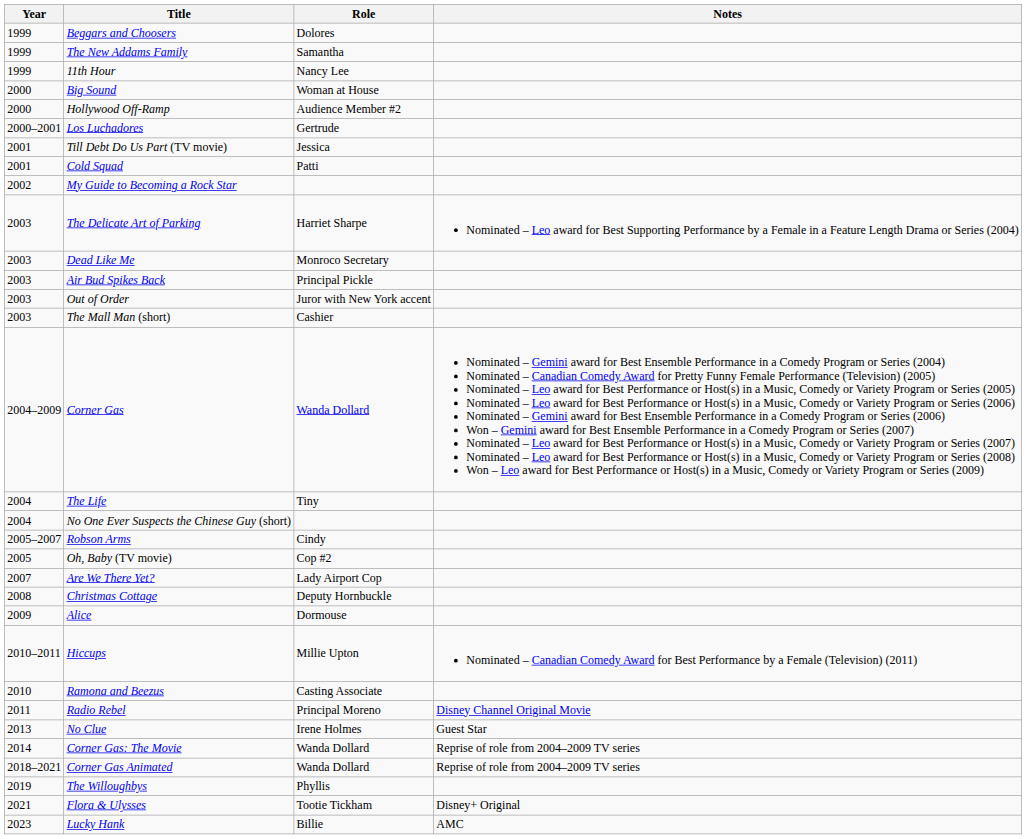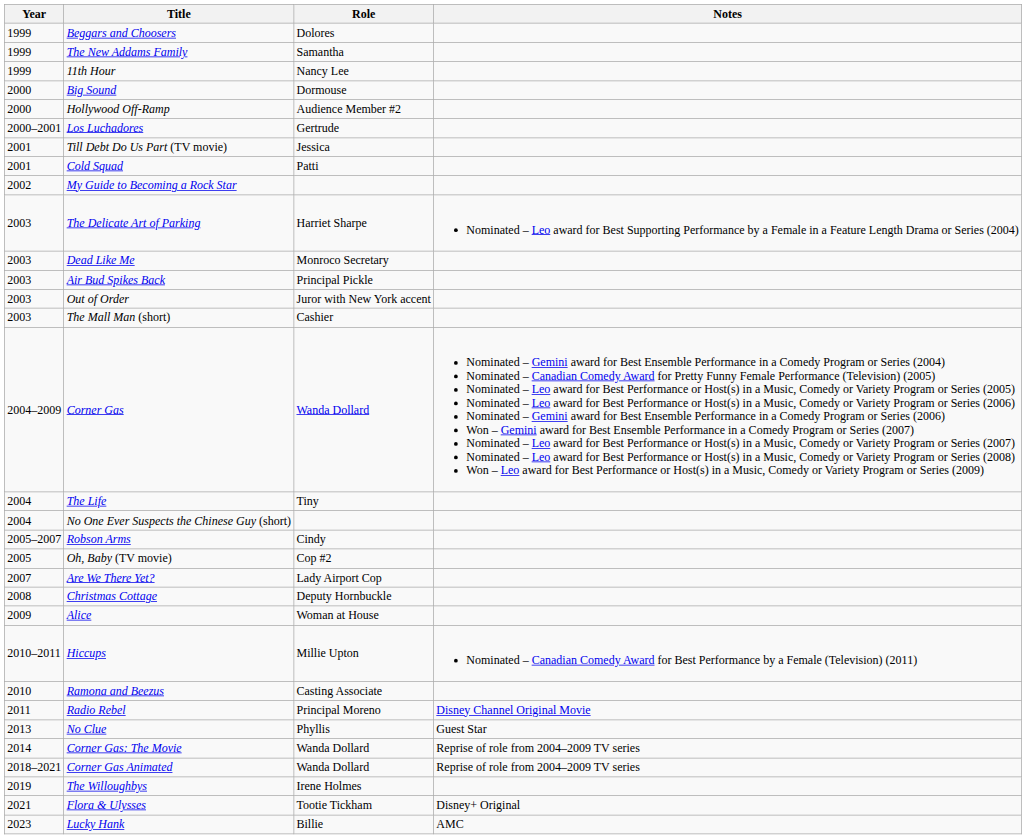Big Sound | Role: Woman at House -> Dormouse
Alice | Role: Dormouse -> Woman at House
No Clue | Role: Irene Holmes -> Phyllis
The Willoughbys | Role: Phyllis -> Irene Holmes
